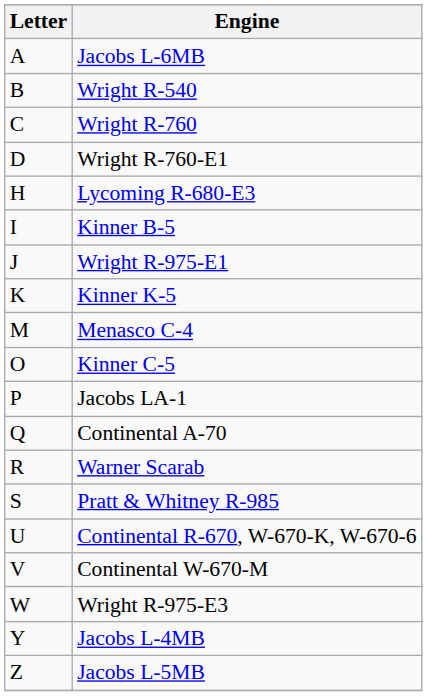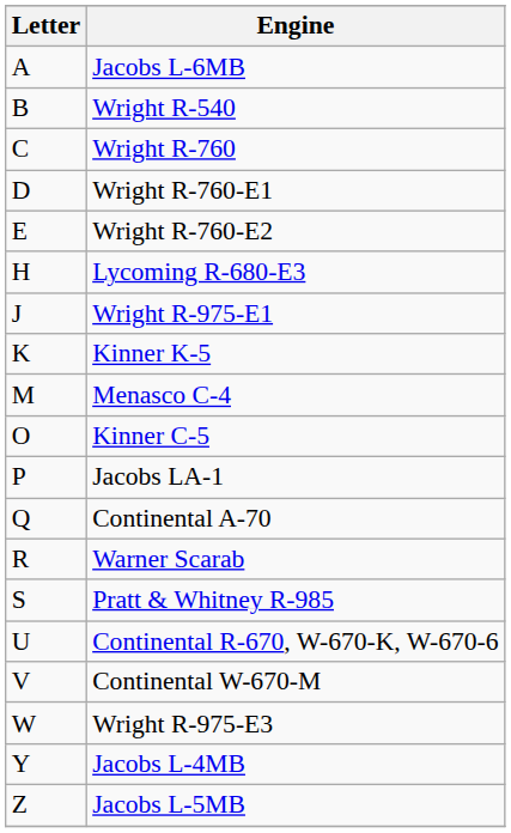+ row: E | Wright R-760-E2
- row: I | Kinner B-5
